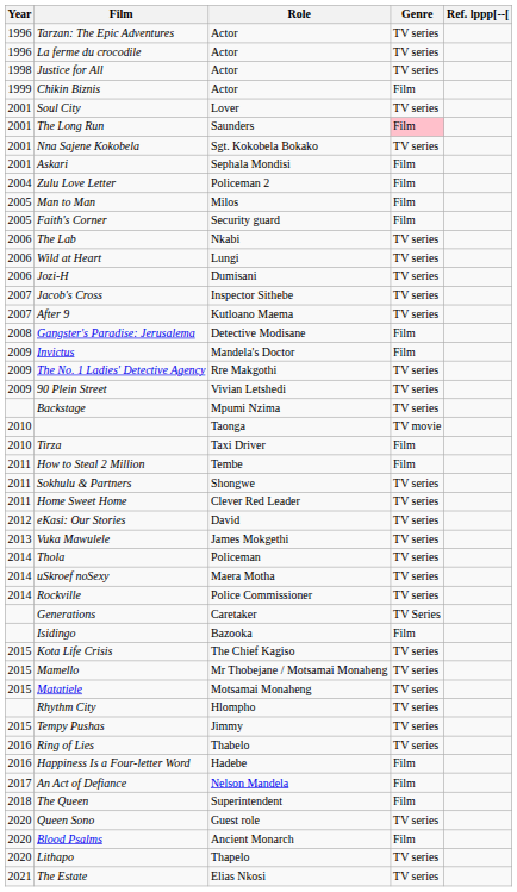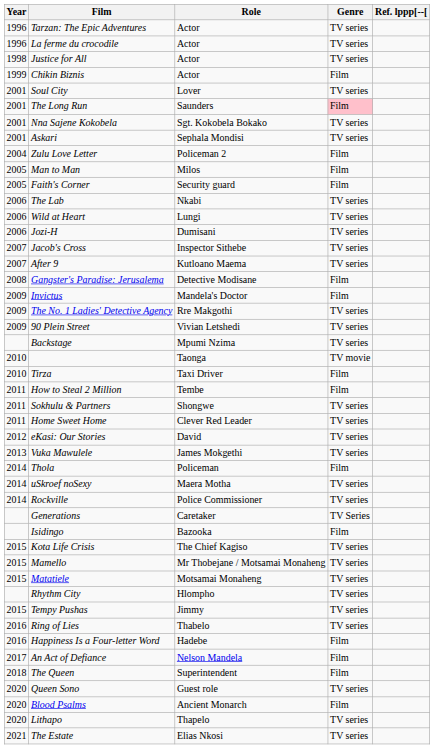Askari | Genre: Film -> TV series
Thola | Genre: TV series -> Film
